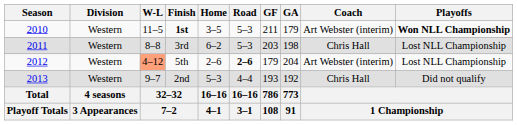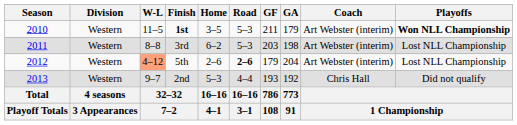3rd | Coach: Chris Hall -> Art Webster (interim)
